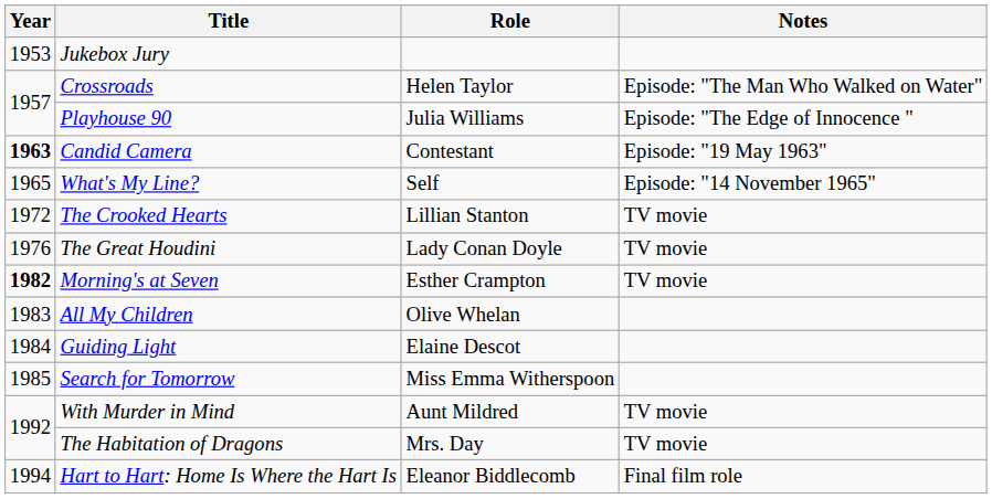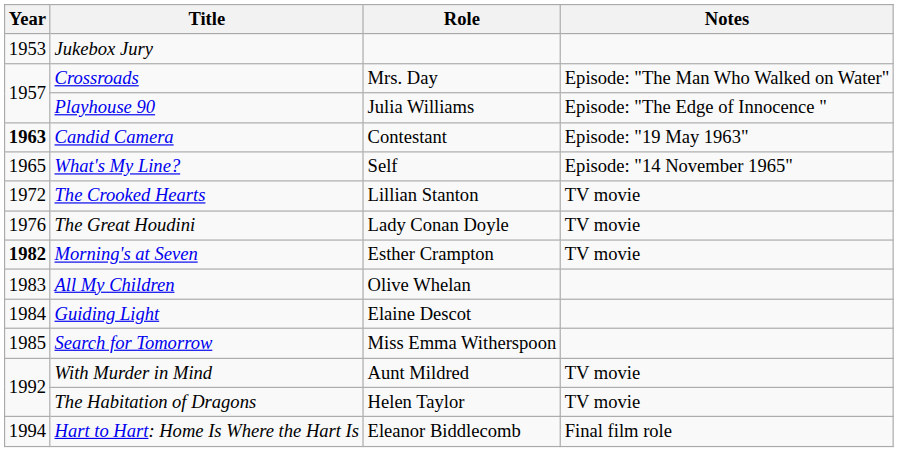Crossroads | Role: Helen Taylor -> Mrs. Day
The Habitation of Dragons | Role: Mrs. Day -> Helen Taylor
